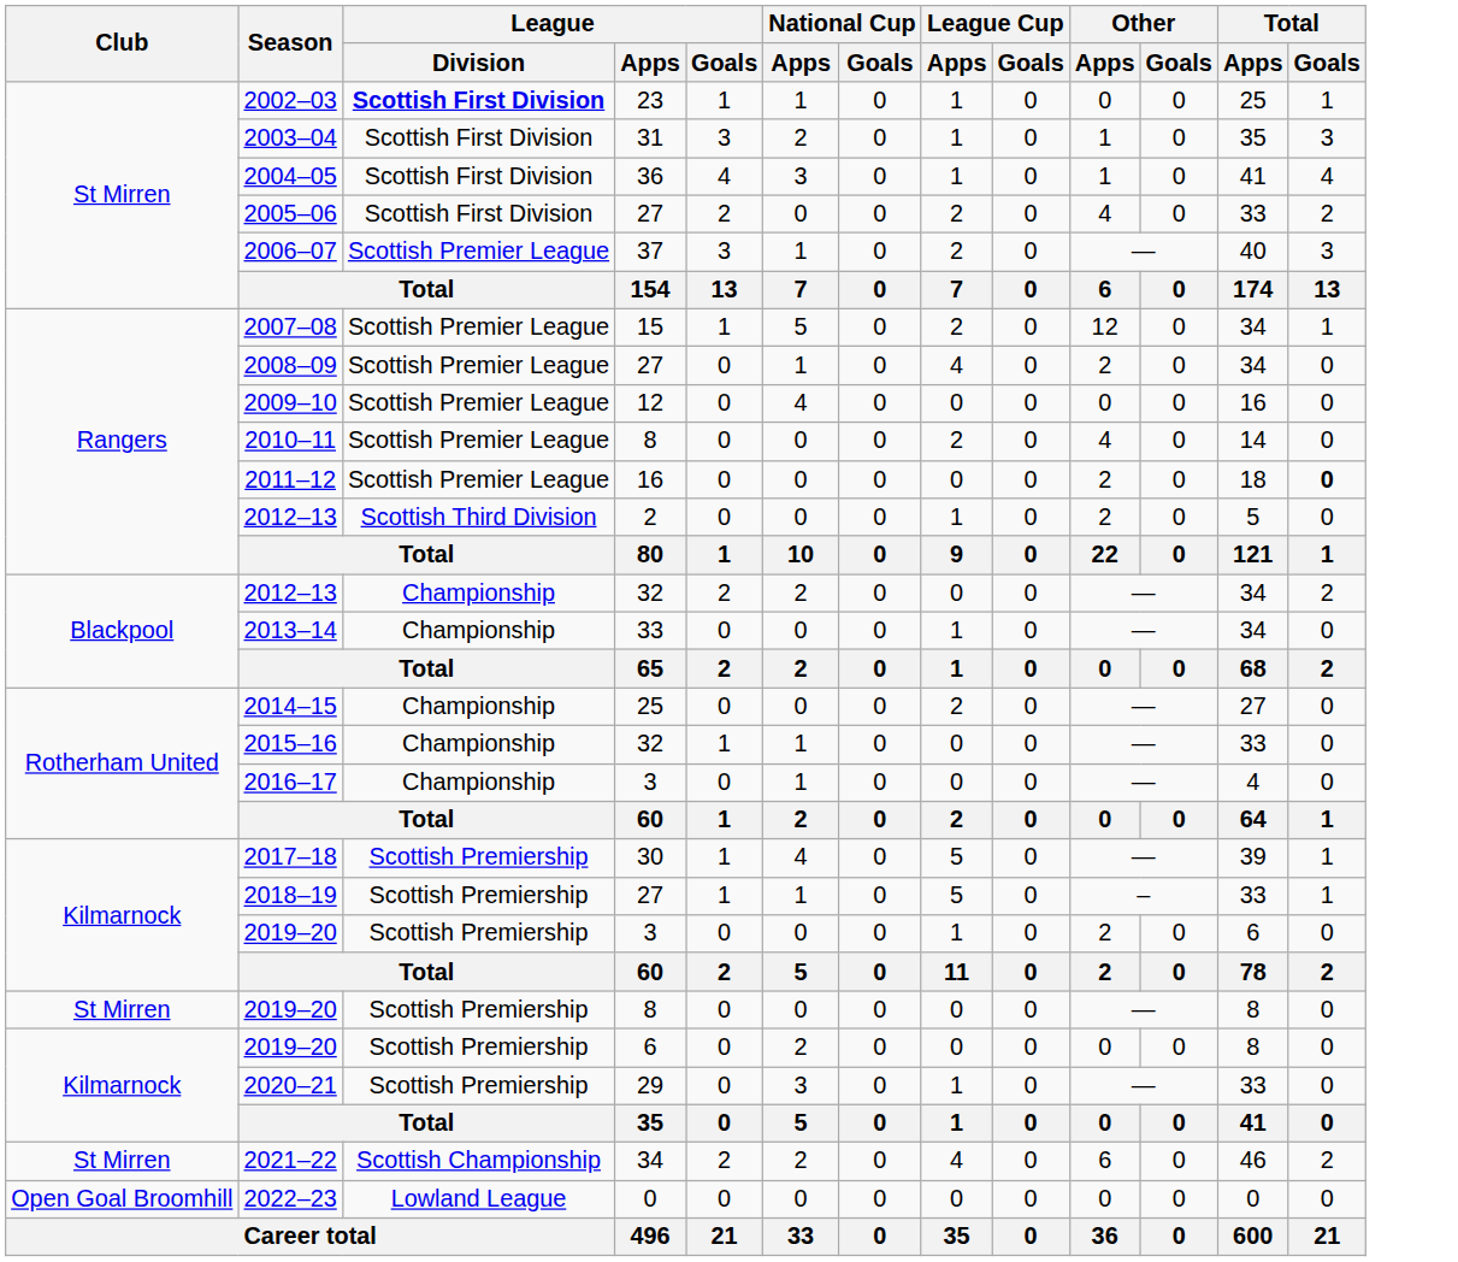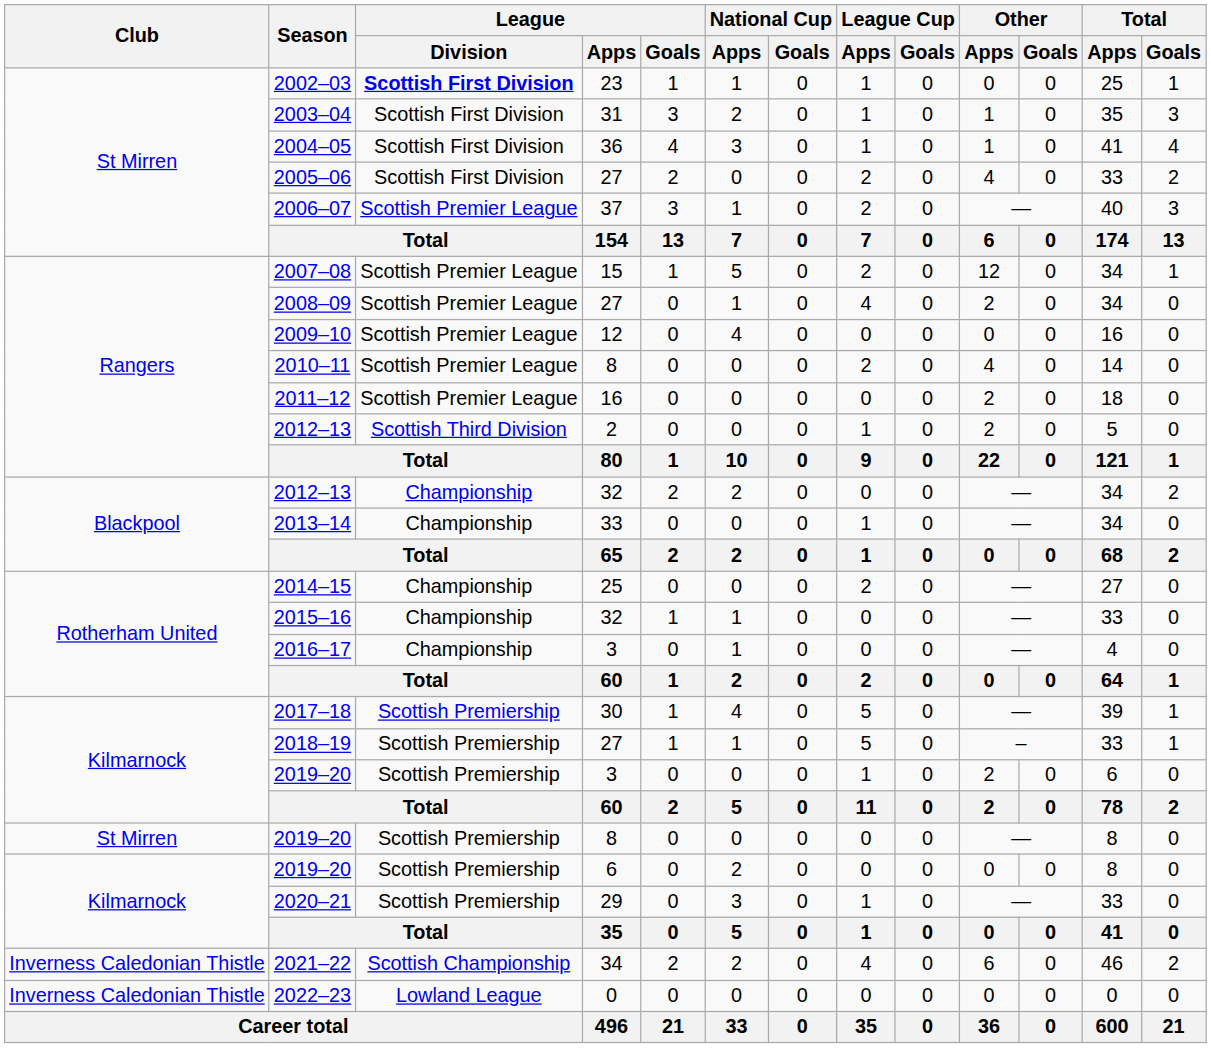2011–12 | Total / Goals: bold -> normal
2021–22 | Club: St Mirren -> Inverness Caledonian Thistle
2022–23 | Club: Open Goal Broomhill -> Inverness Caledonian Thistle
